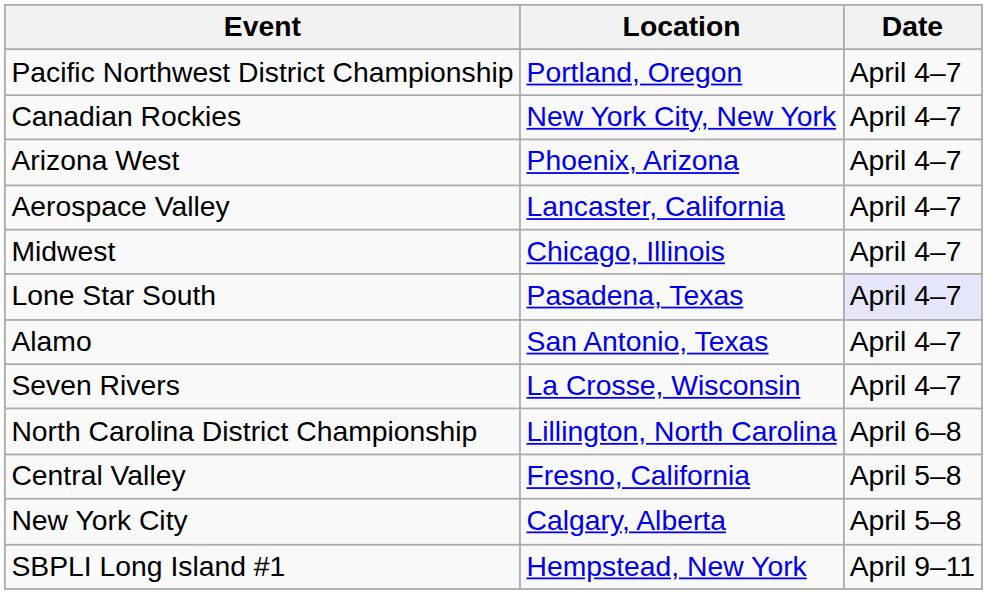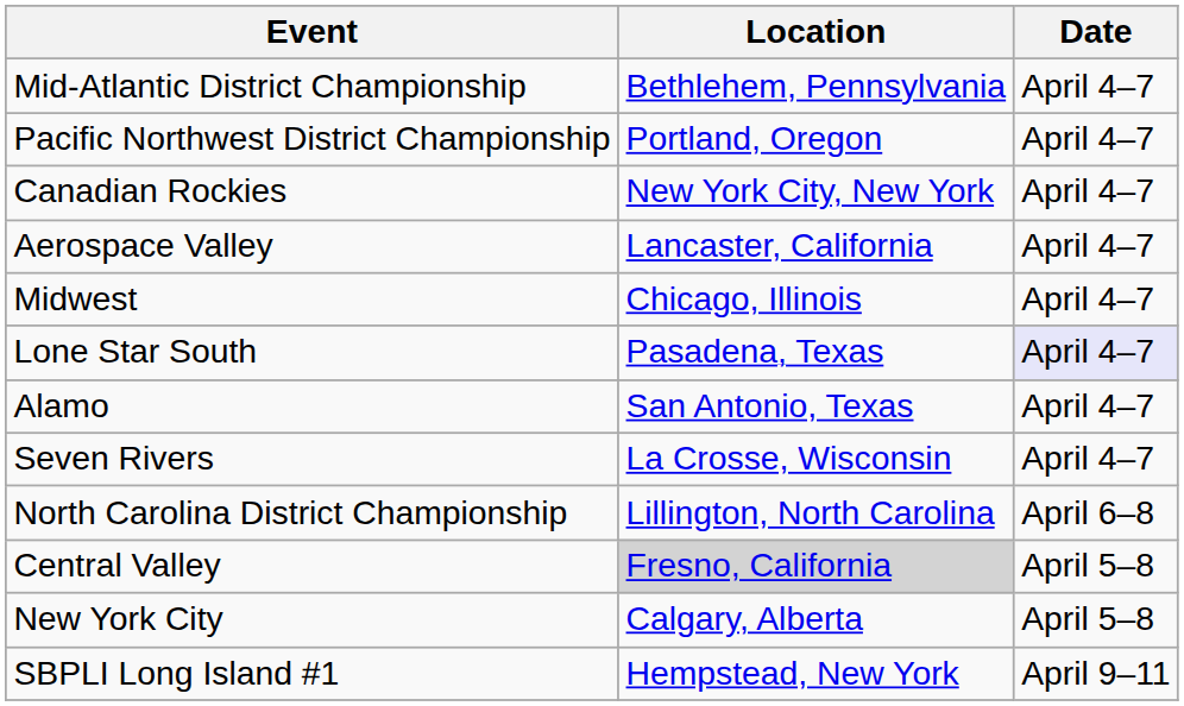+ row: Mid-Atlantic District Championship | Bethlehem, Pennsylvania | April 4–7
- row: Arizona West | Phoenix, Arizona | April 4–7
Central Valley | Location: no background -> lightgrey background
